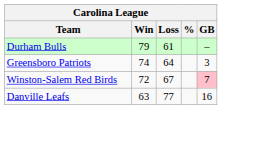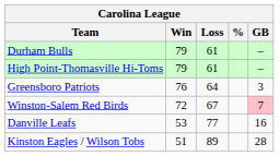+ row: High Point-Thomasville Hi-Toms | 79 | 61 | –
Greensboro Patriots | Win: 74 -> 76
Danville Leafs | Win: 63 -> 53
+ row: Kinston Eagles / Wilson Tobs | 51 | 89 | 28
